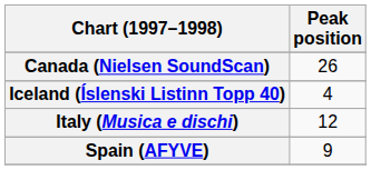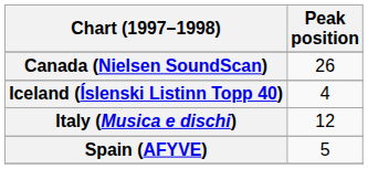Spain (AFYVE) | Peak position: 9 -> 5
